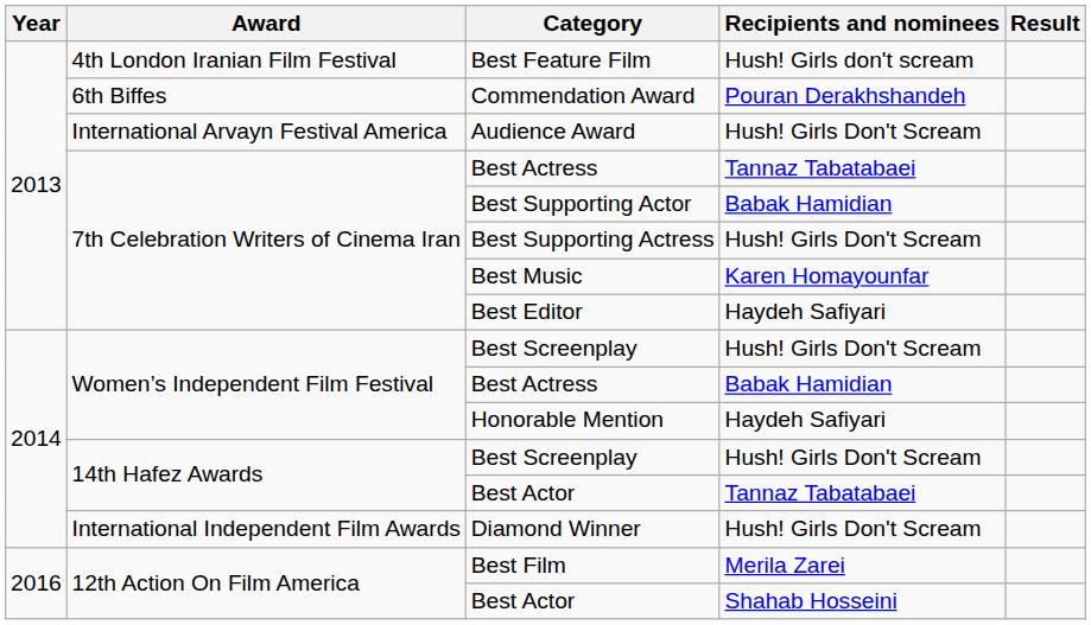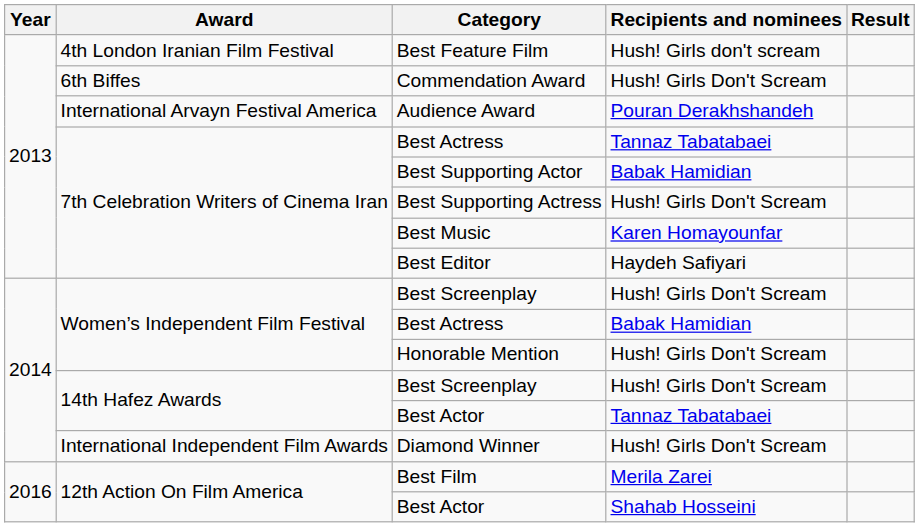Commendation Award | Recipients and nominees: Pouran Derakhshandeh -> Hush! Girls Don't Scream
Audience Award | Recipients and nominees: Hush! Girls Don't Scream -> Pouran Derakhshandeh
Honorable Mention | Recipients and nominees: Haydeh Safiyari -> Hush! Girls Don't Scream
